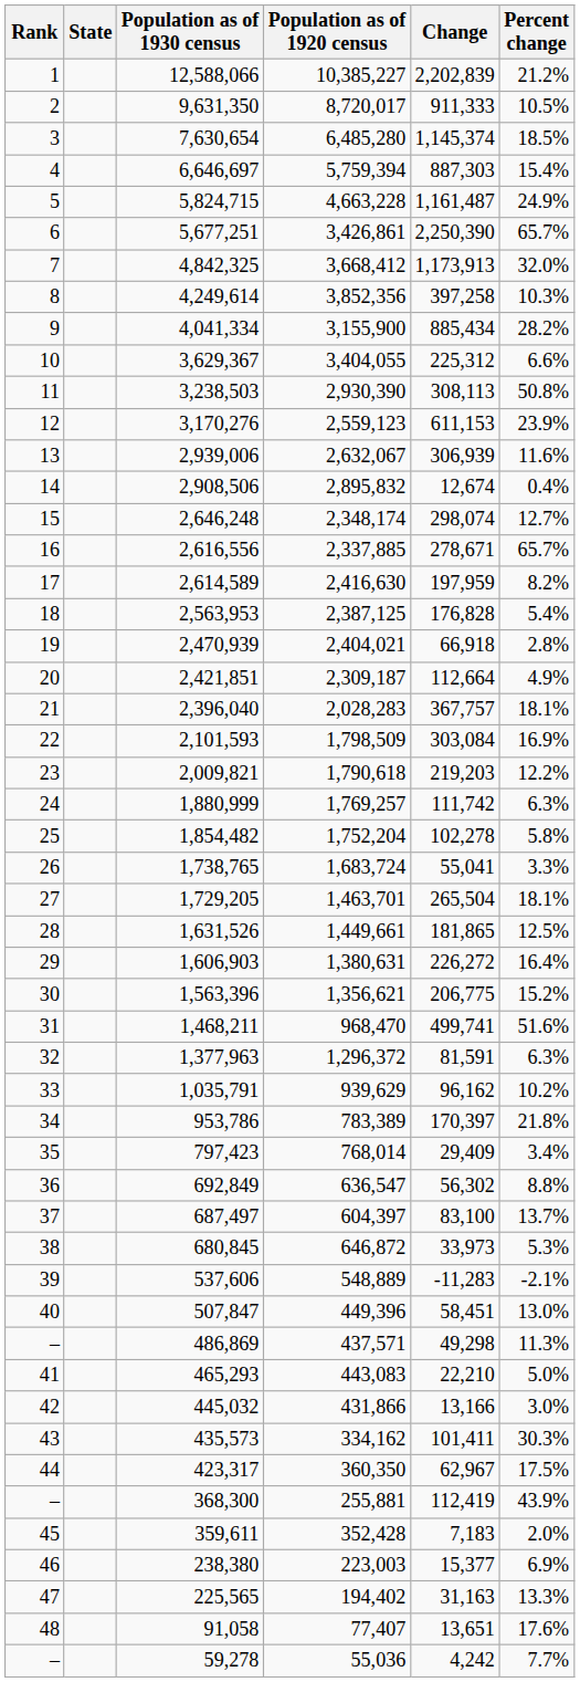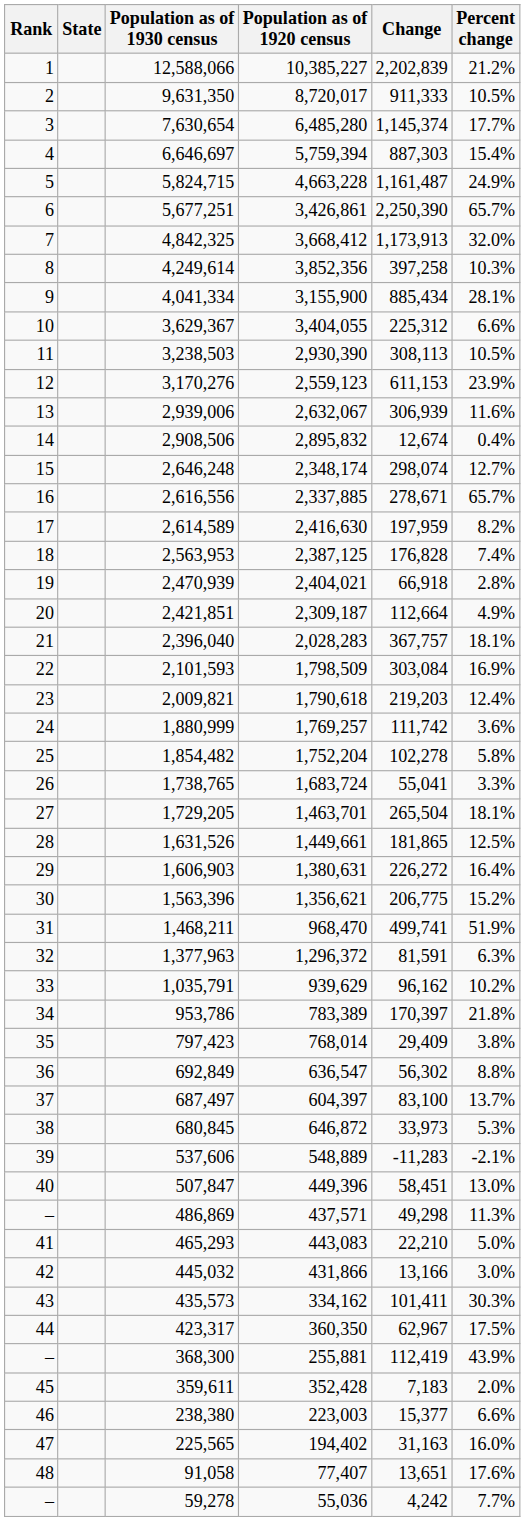7,630,654 | Percent change: 18.5% -> 17.7%
4,041,334 | Percent change: 28.2% -> 28.1%
3,238,503 | Percent change: 50.8% -> 10.5%
2,563,953 | Percent change: 5.4% -> 7.4%
2,009,821 | Percent change: 12.2% -> 12.4%
1,880,999 | Percent change: 6.3% -> 3.6%
1,468,211 | Percent change: 51.6% -> 51.9%
797,423 | Percent change: 3.4% -> 3.8%
238,380 | Percent change: 6.9% -> 6.6%
225,565 | Percent change: 13.3% -> 16.0%
